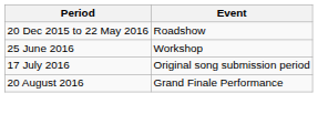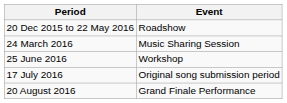+ row: 24 March 2016 | Music Sharing Session
